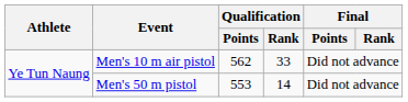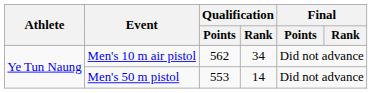Men's 10 m air pistol | Qualification / Rank: 33 -> 34
